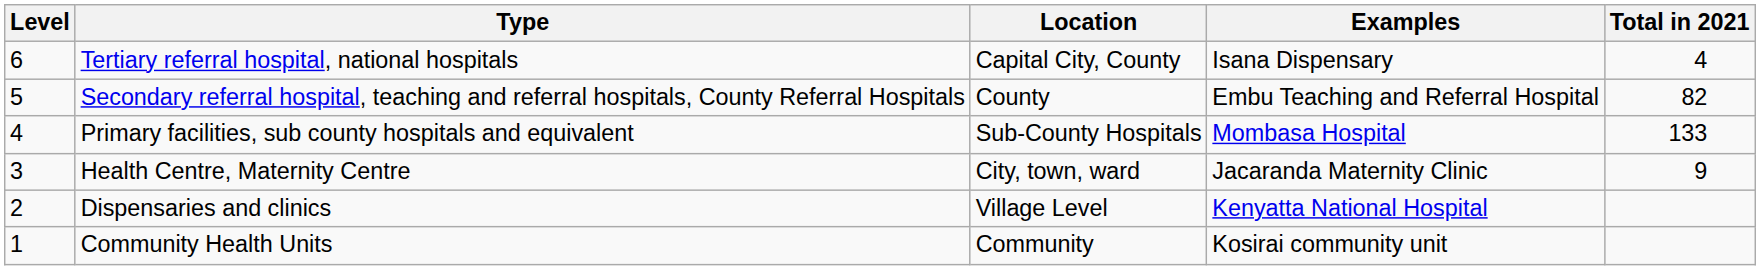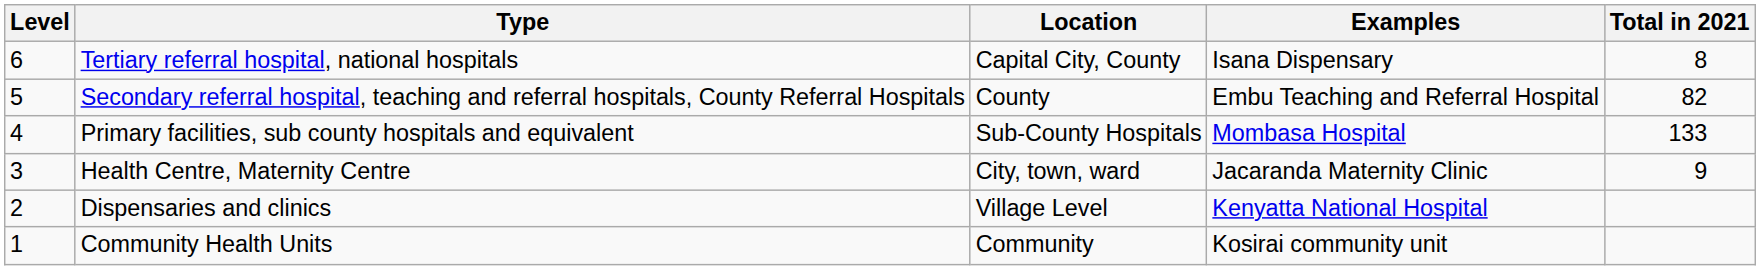Tertiary referral hospital, national hospitals | Total in 2021: 4 -> 8
